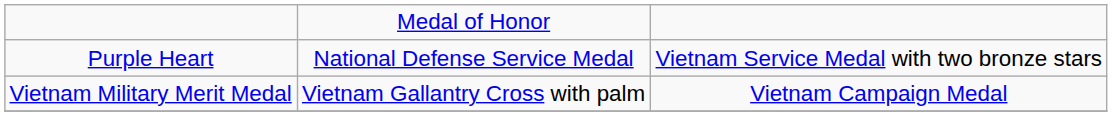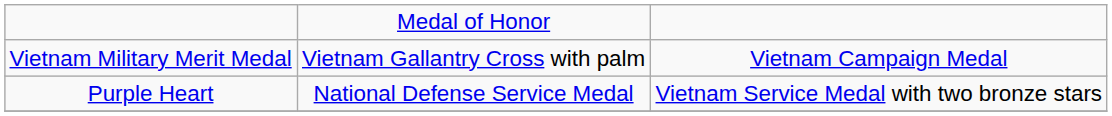rows swapped: Purple Heart <-> Vietnam Military Merit Medal
